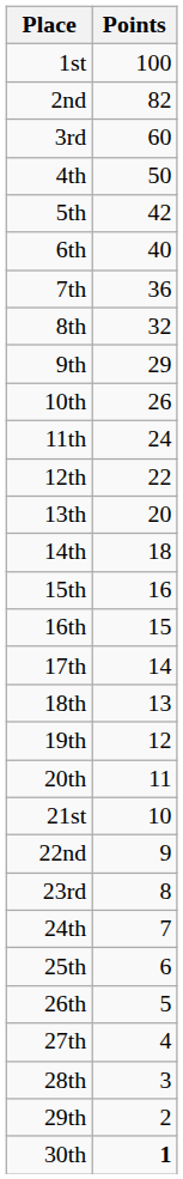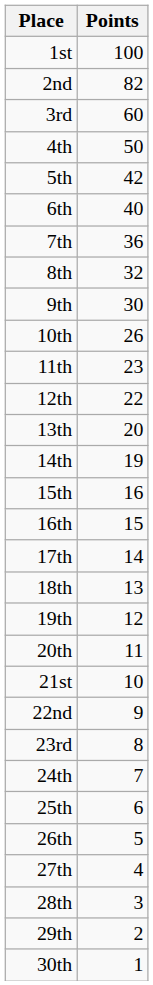9th | Points: 29 -> 30
11th | Points: 24 -> 23
14th | Points: 18 -> 19
30th | Points: bold -> normal
